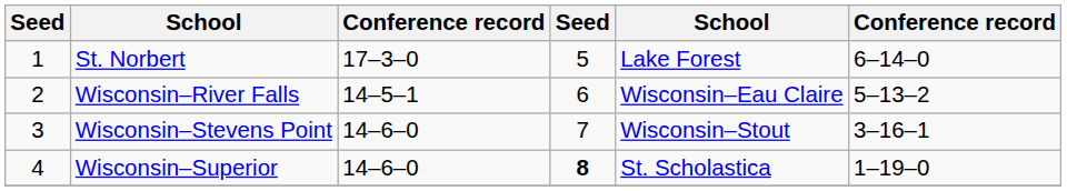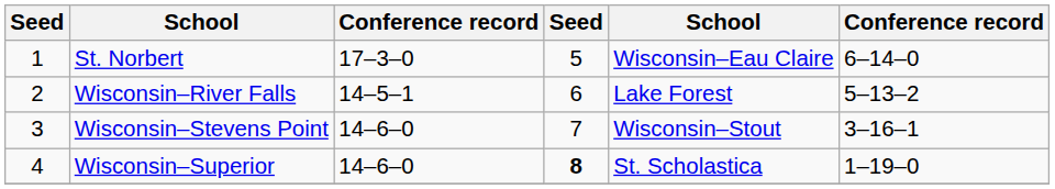St. Norbert | column 5: Lake Forest -> Wisconsin–Eau Claire
Wisconsin–River Falls | column 5: Wisconsin–Eau Claire -> Lake Forest
